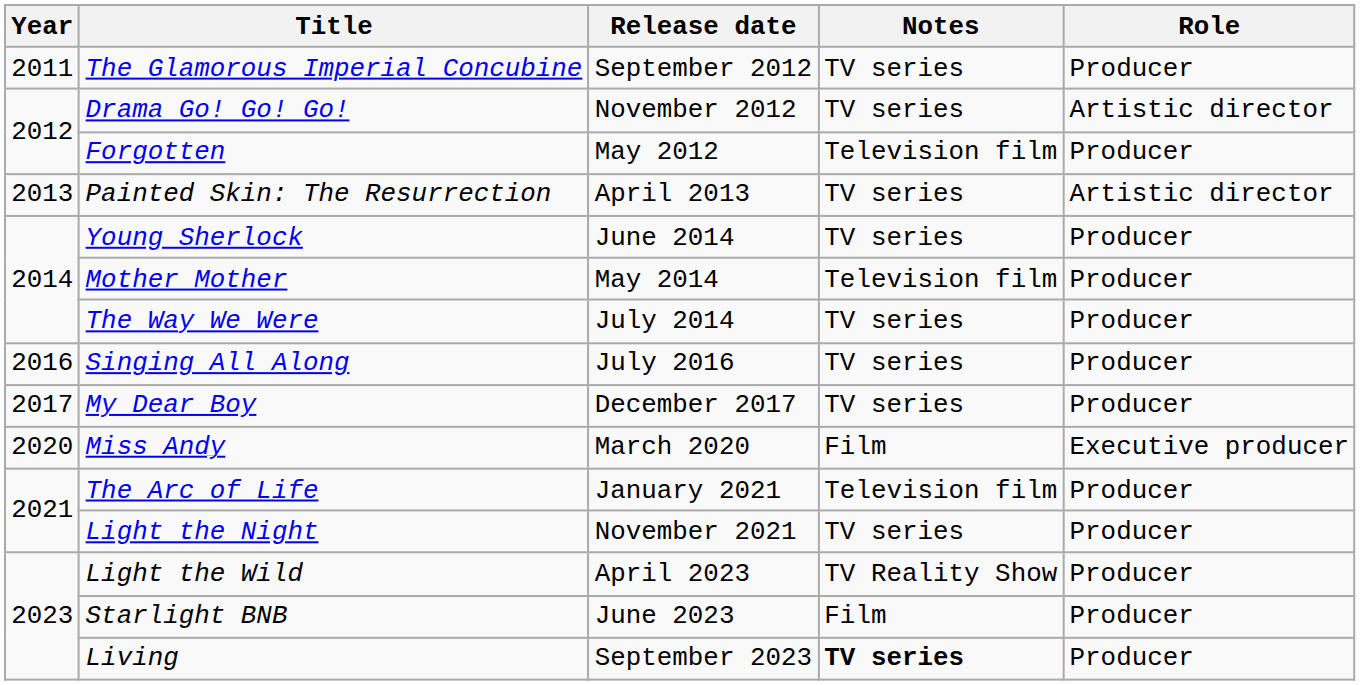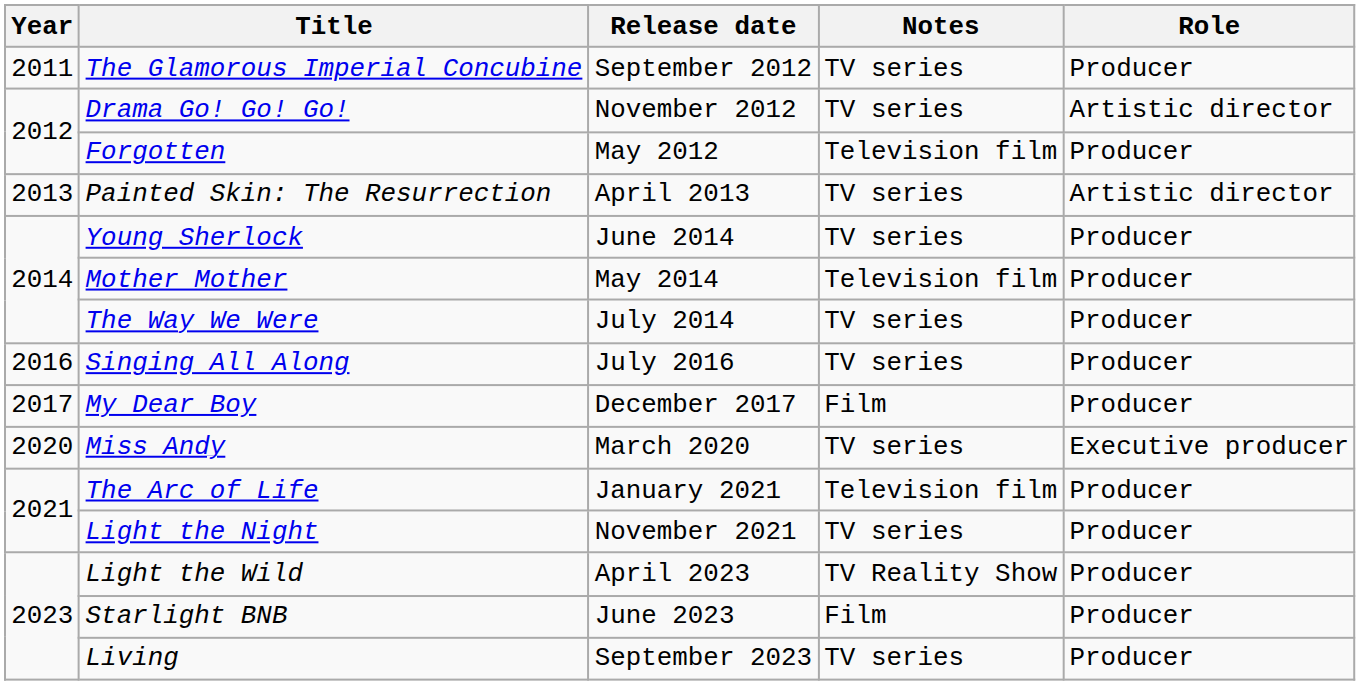My Dear Boy | Notes: TV series -> Film
Miss Andy | Notes: Film -> TV series
Living | Notes: bold -> normal
